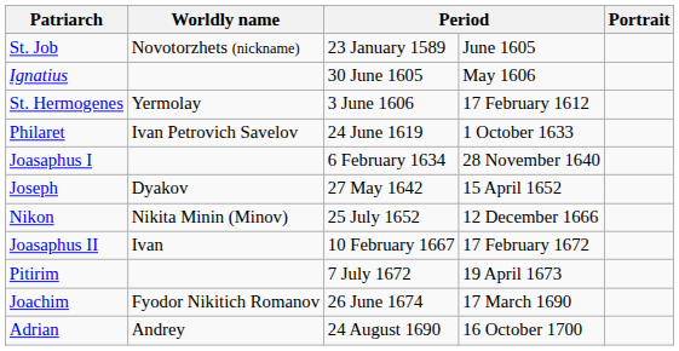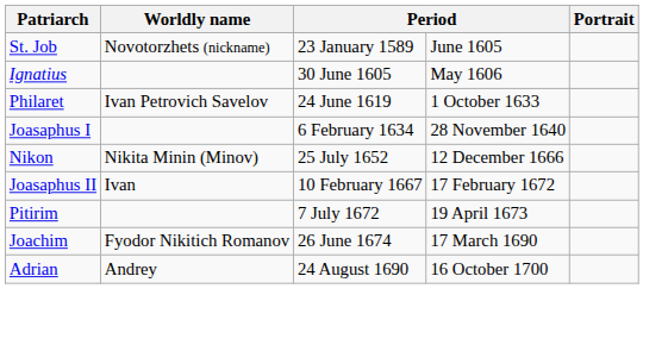- row: St. Hermogenes | Yermolay | 3 June 1606 | 17 February 1612
- row: Joseph | Dyakov | 27 May 1642 | 15 April 1652
